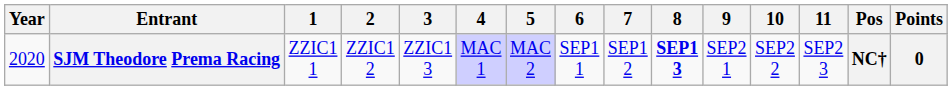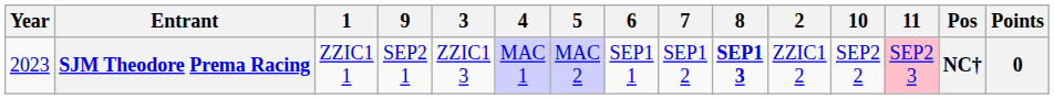columns swapped: 2 <-> 9
SJM Theodore Prema Racing | Year: 2020 -> 2023
SJM Theodore Prema Racing | 11: no background -> pink background
